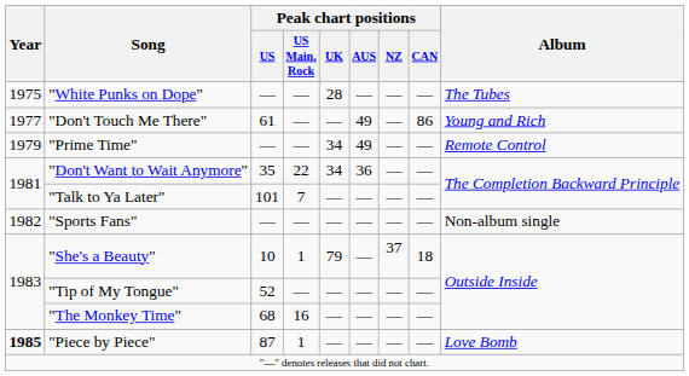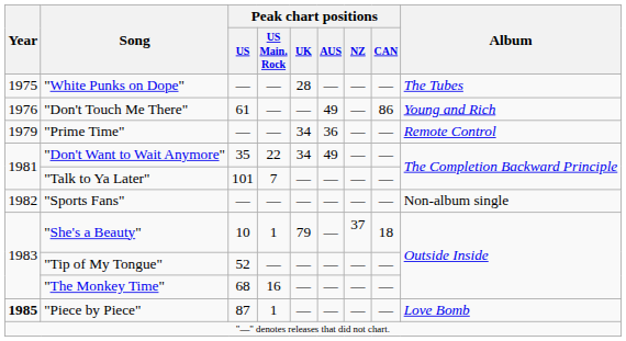"Don't Touch Me There" | Year: 1977 -> 1976
"Prime Time" | Peak chart positions / AUS: 49 -> 36
"Don't Want to Wait Anymore" | Peak chart positions / AUS: 36 -> 49
